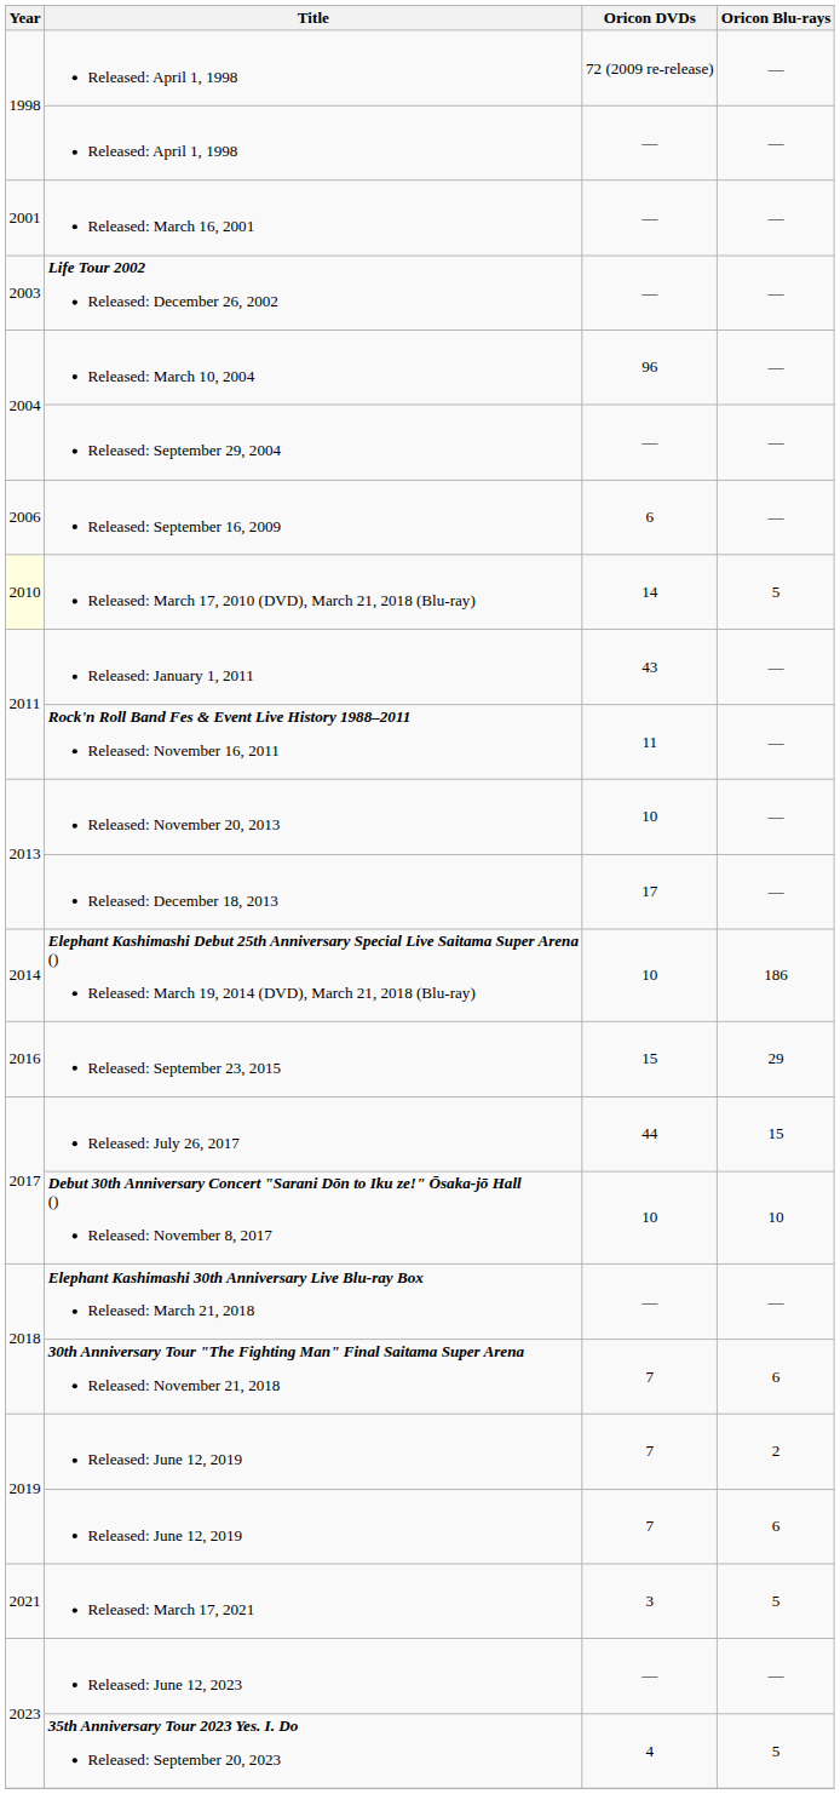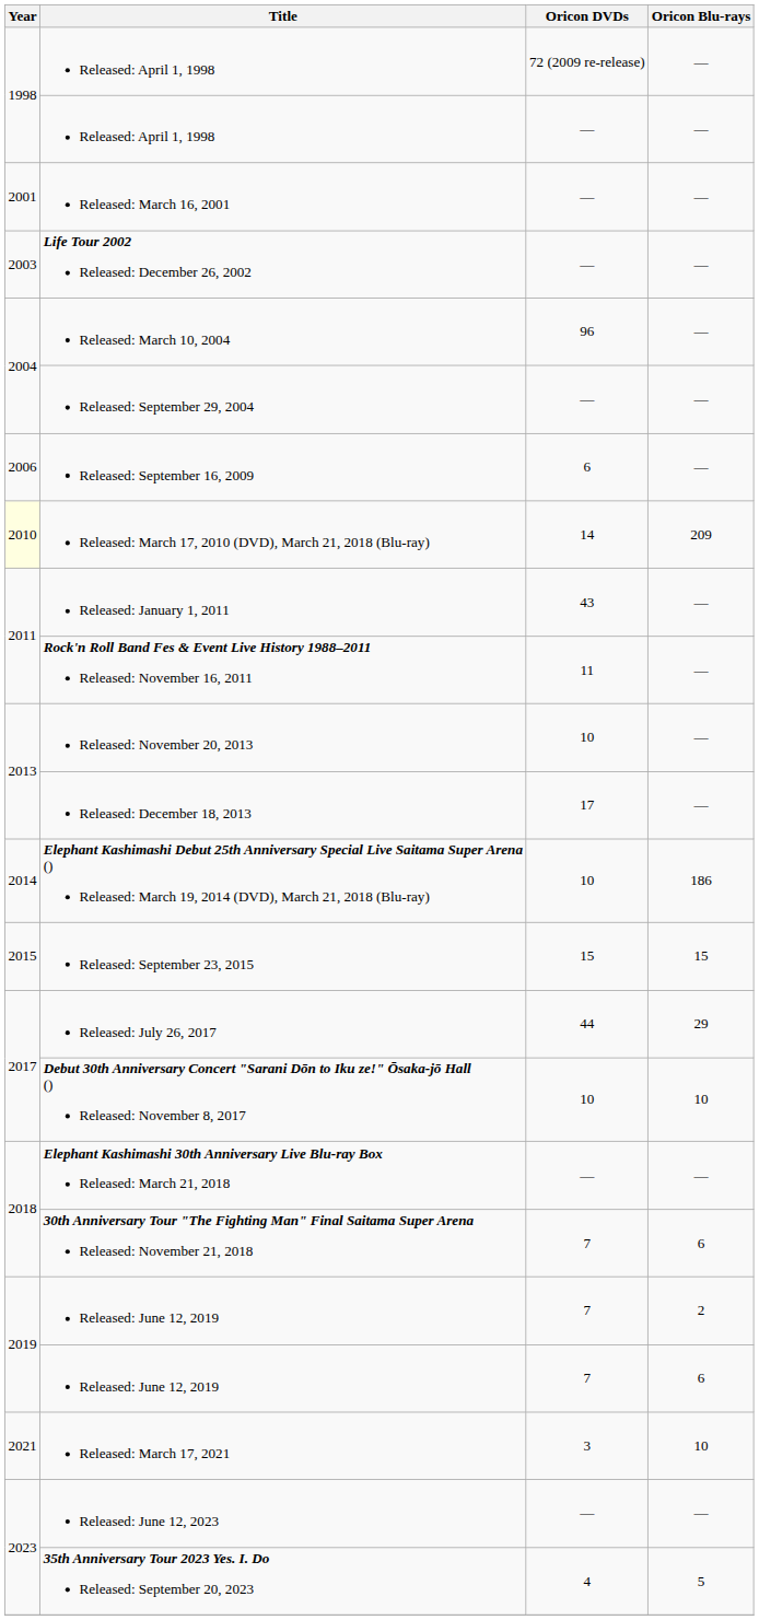Released: March 17, 2010 (DVD), March 21, 2018 (Blu-ray) | Oricon Blu-rays: 5 -> 209
Released: September 23, 2015 | Year: 2016 -> 2015
Released: September 23, 2015 | Oricon Blu-rays: 29 -> 15
Released: July 26, 2017 | Oricon Blu-rays: 15 -> 29
Released: March 17, 2021 | Oricon Blu-rays: 5 -> 10
